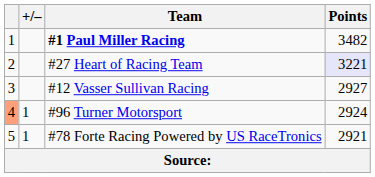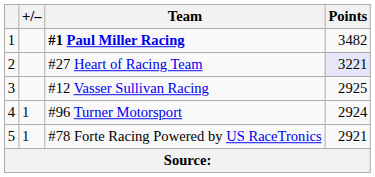#12 Vasser Sullivan Racing | Points: 2927 -> 2925
#96 Turner Motorsport | column 1: lightsalmon background -> no background
